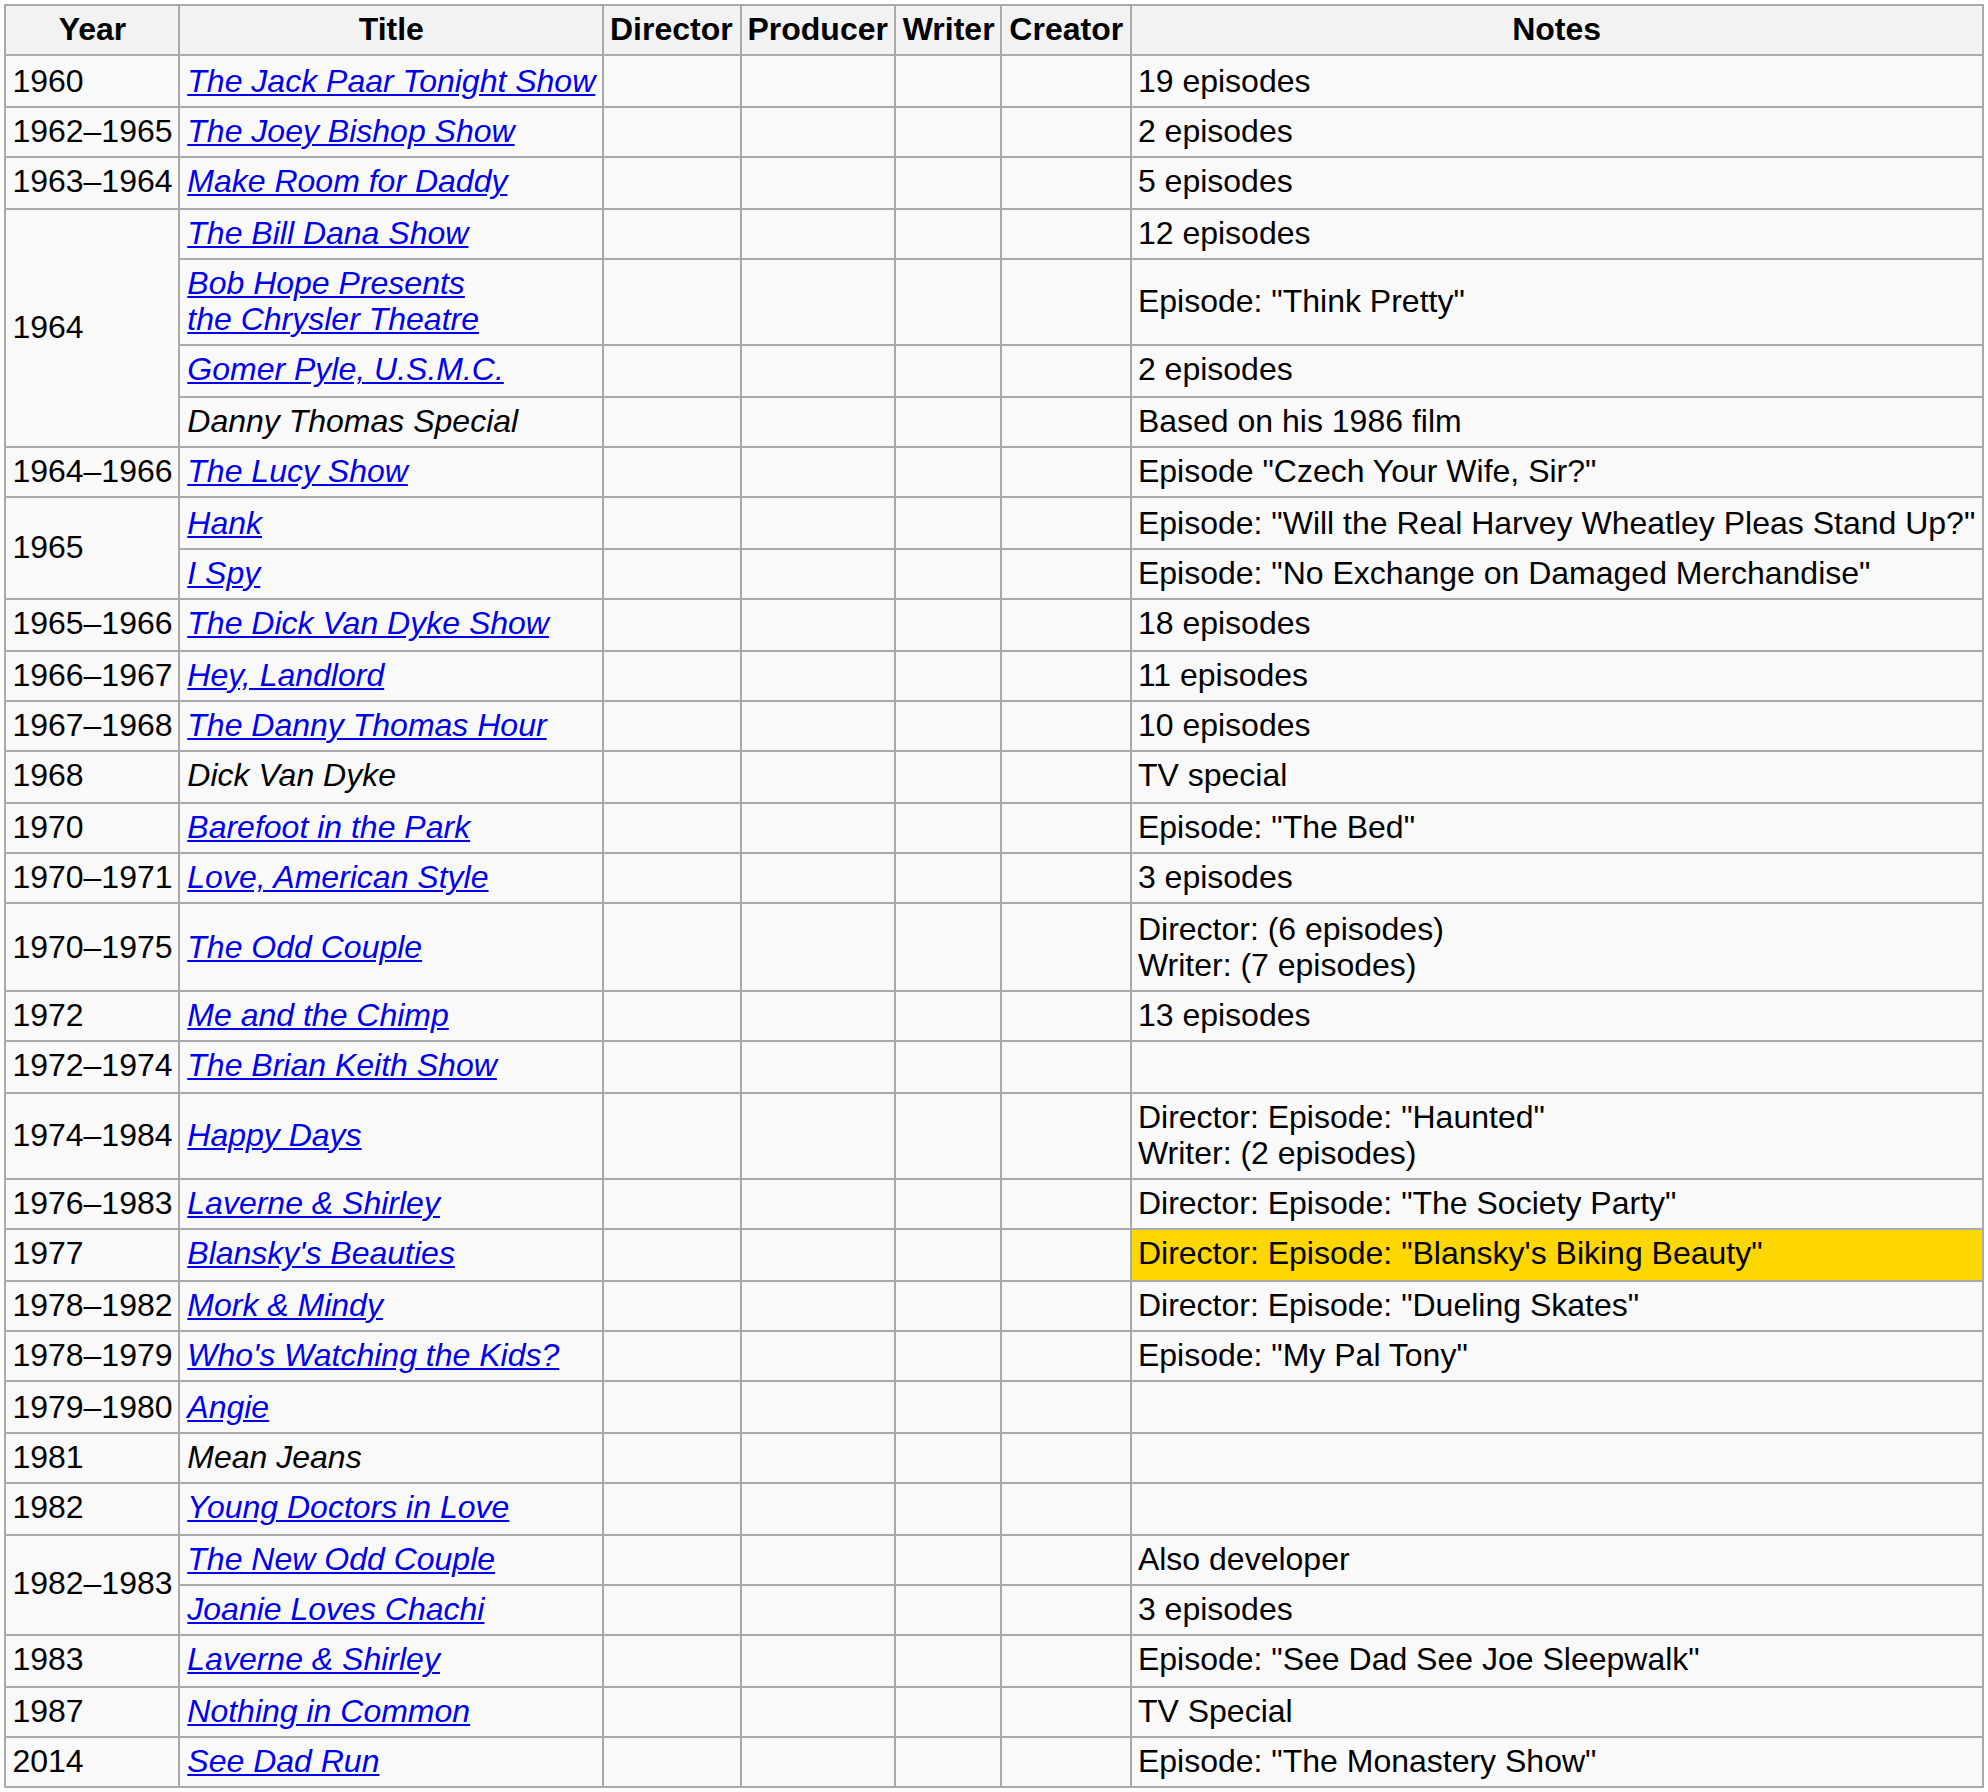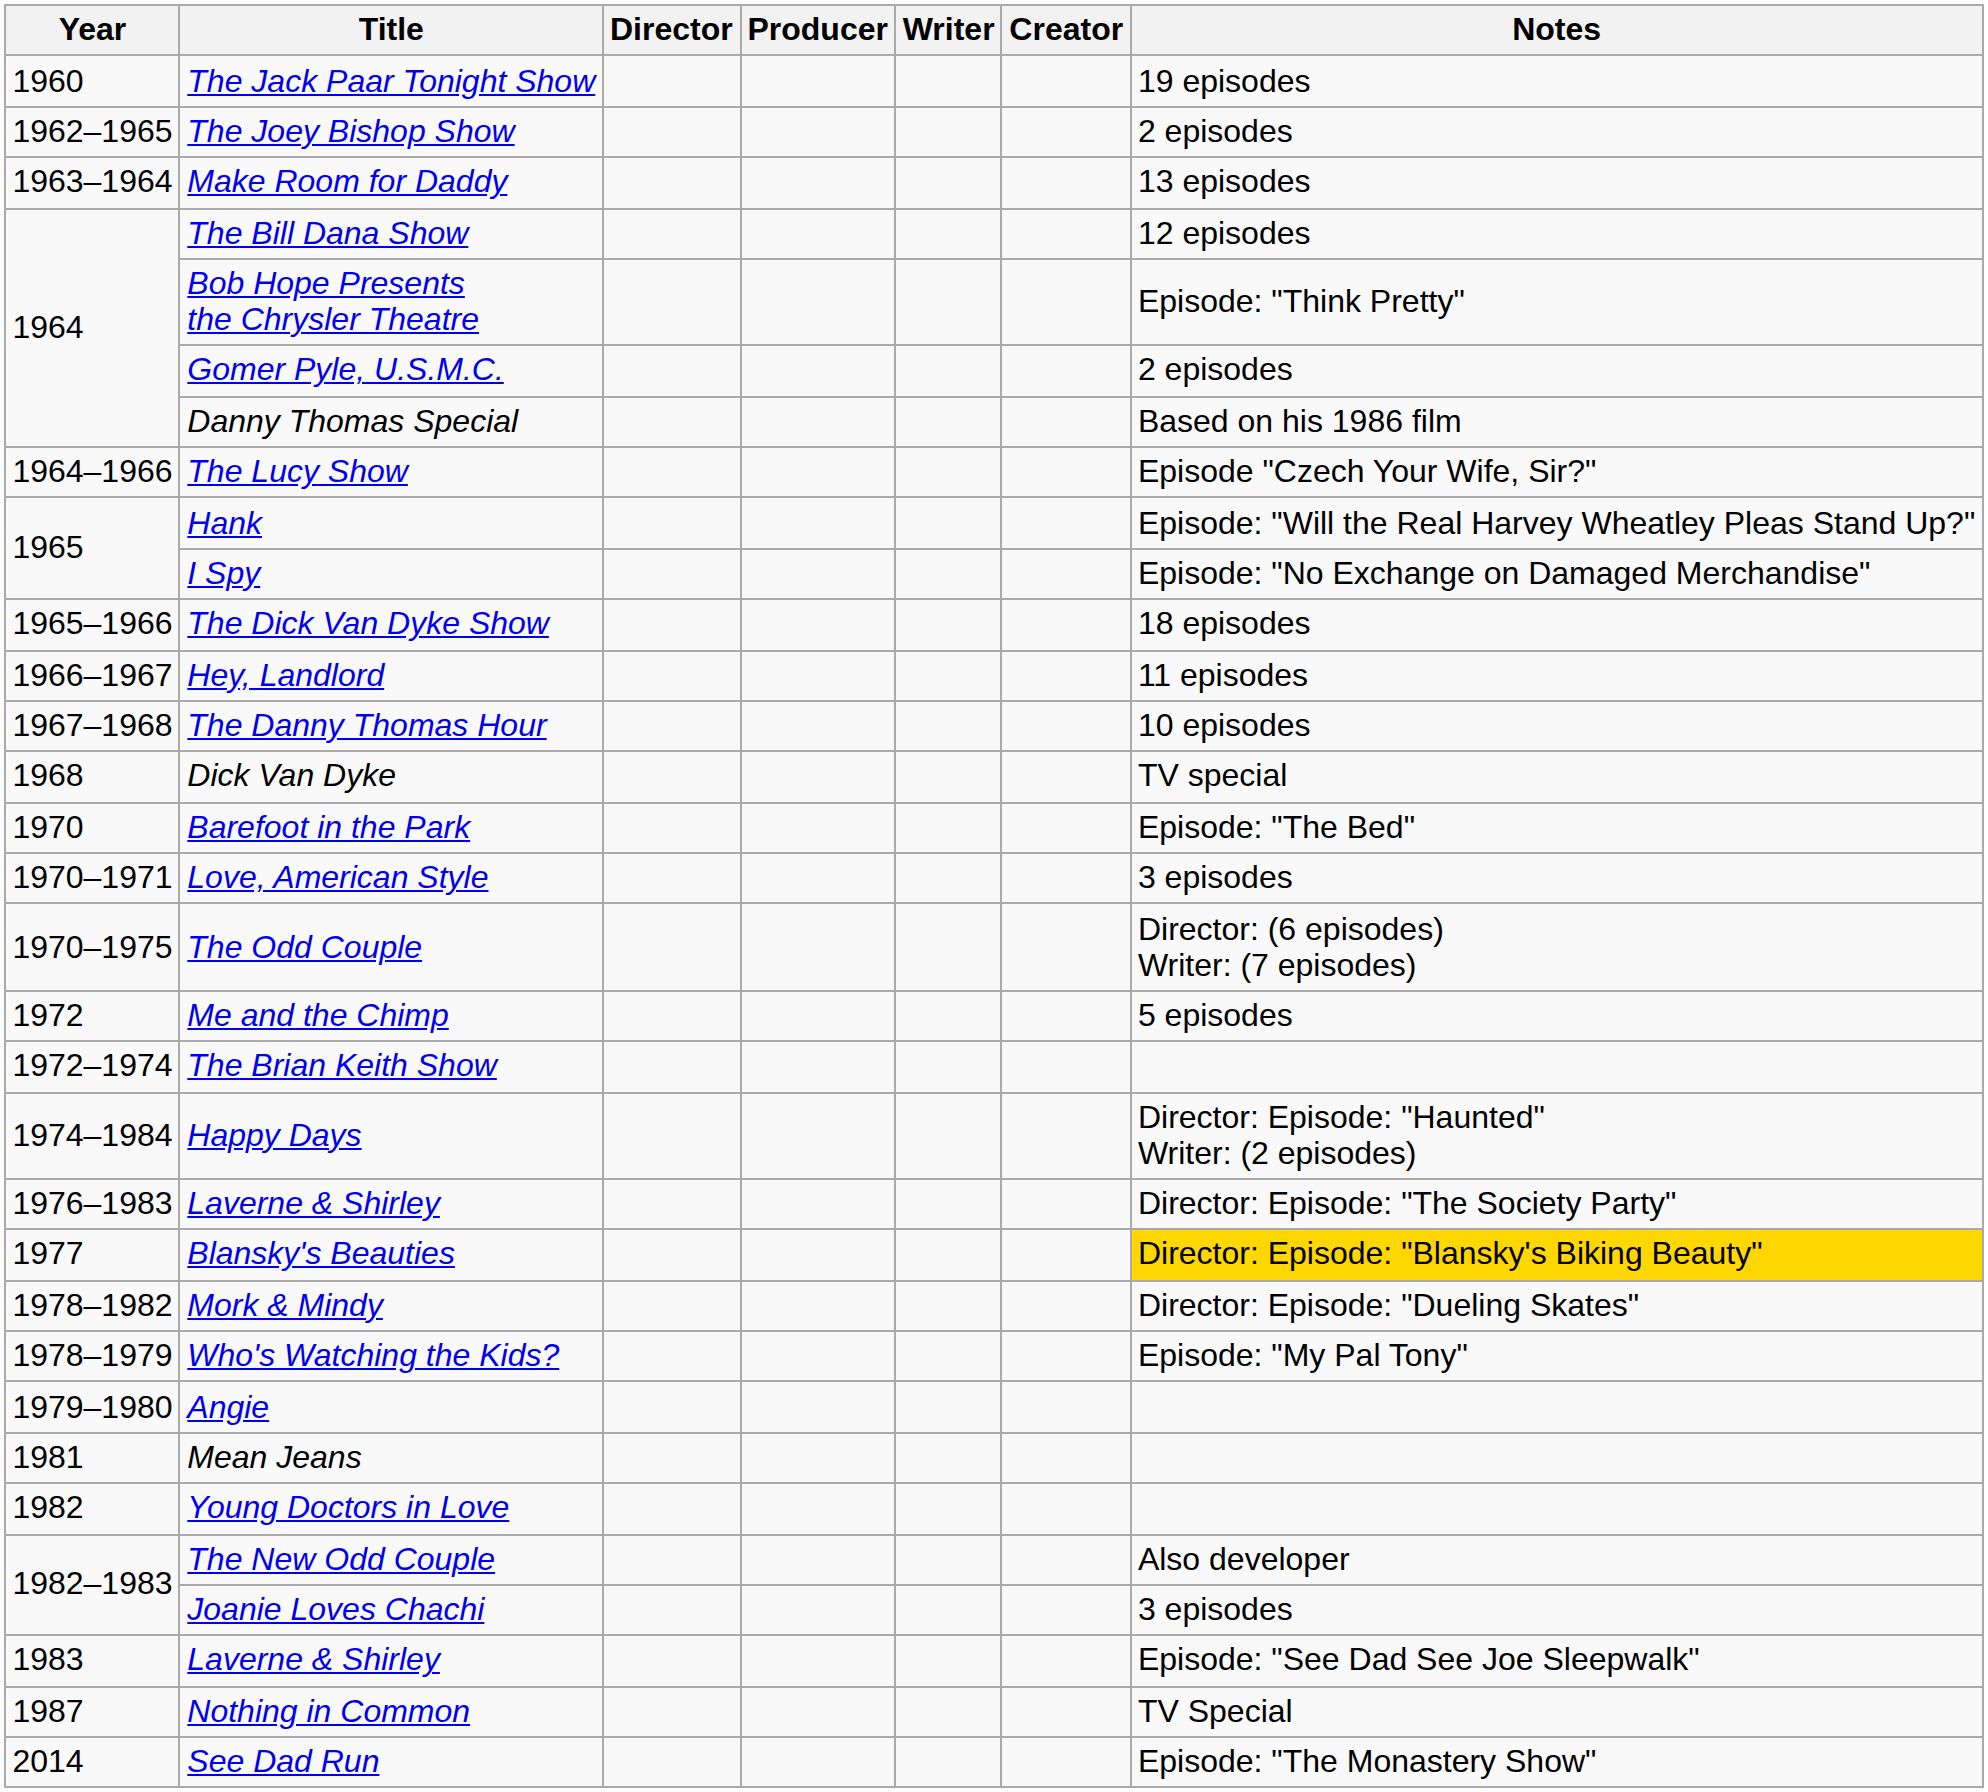Make Room for Daddy | Notes: 5 episodes -> 13 episodes
Me and the Chimp | Notes: 13 episodes -> 5 episodes
